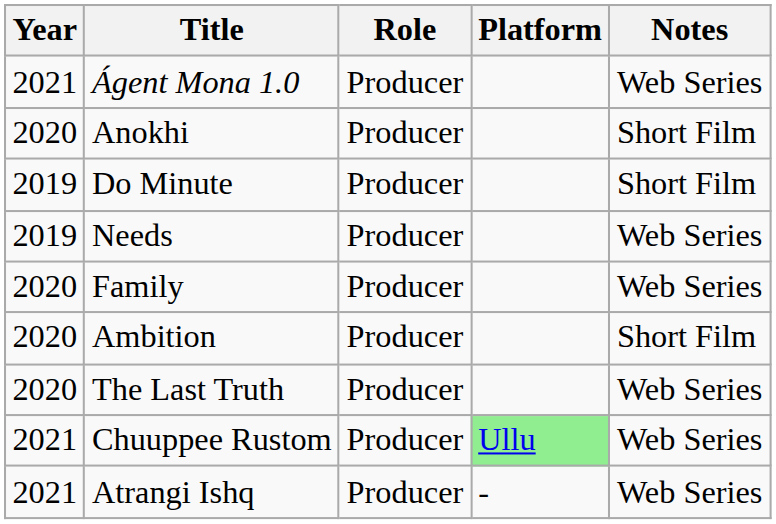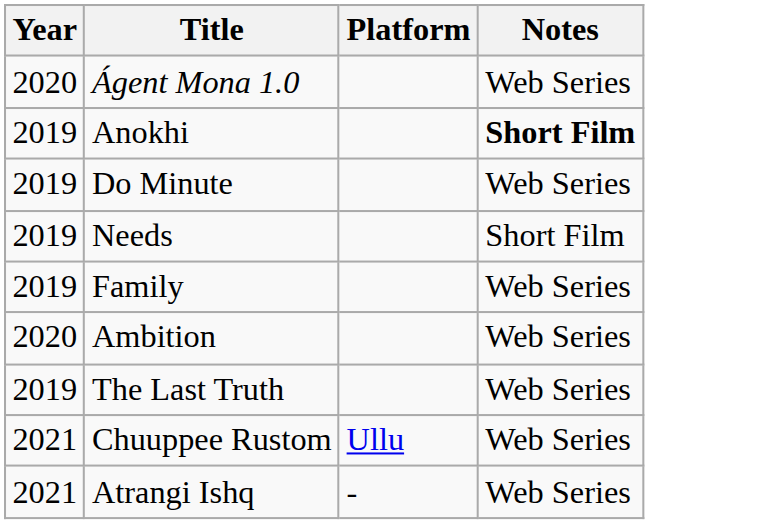- column: Role | Producer | Producer | Producer | Producer | Producer | Producer | Producer | Producer | Producer
Ágent Mona 1.0 | Year: 2021 -> 2020
Anokhi | Year: 2020 -> 2019
Anokhi | Notes: normal -> bold
Do Minute | Notes: Short Film -> Web Series
Needs | Notes: Web Series -> Short Film
Family | Year: 2020 -> 2019
Ambition | Notes: Short Film -> Web Series
The Last Truth | Year: 2020 -> 2019
Chuuppee Rustom | Platform: lightgreen background -> no background
